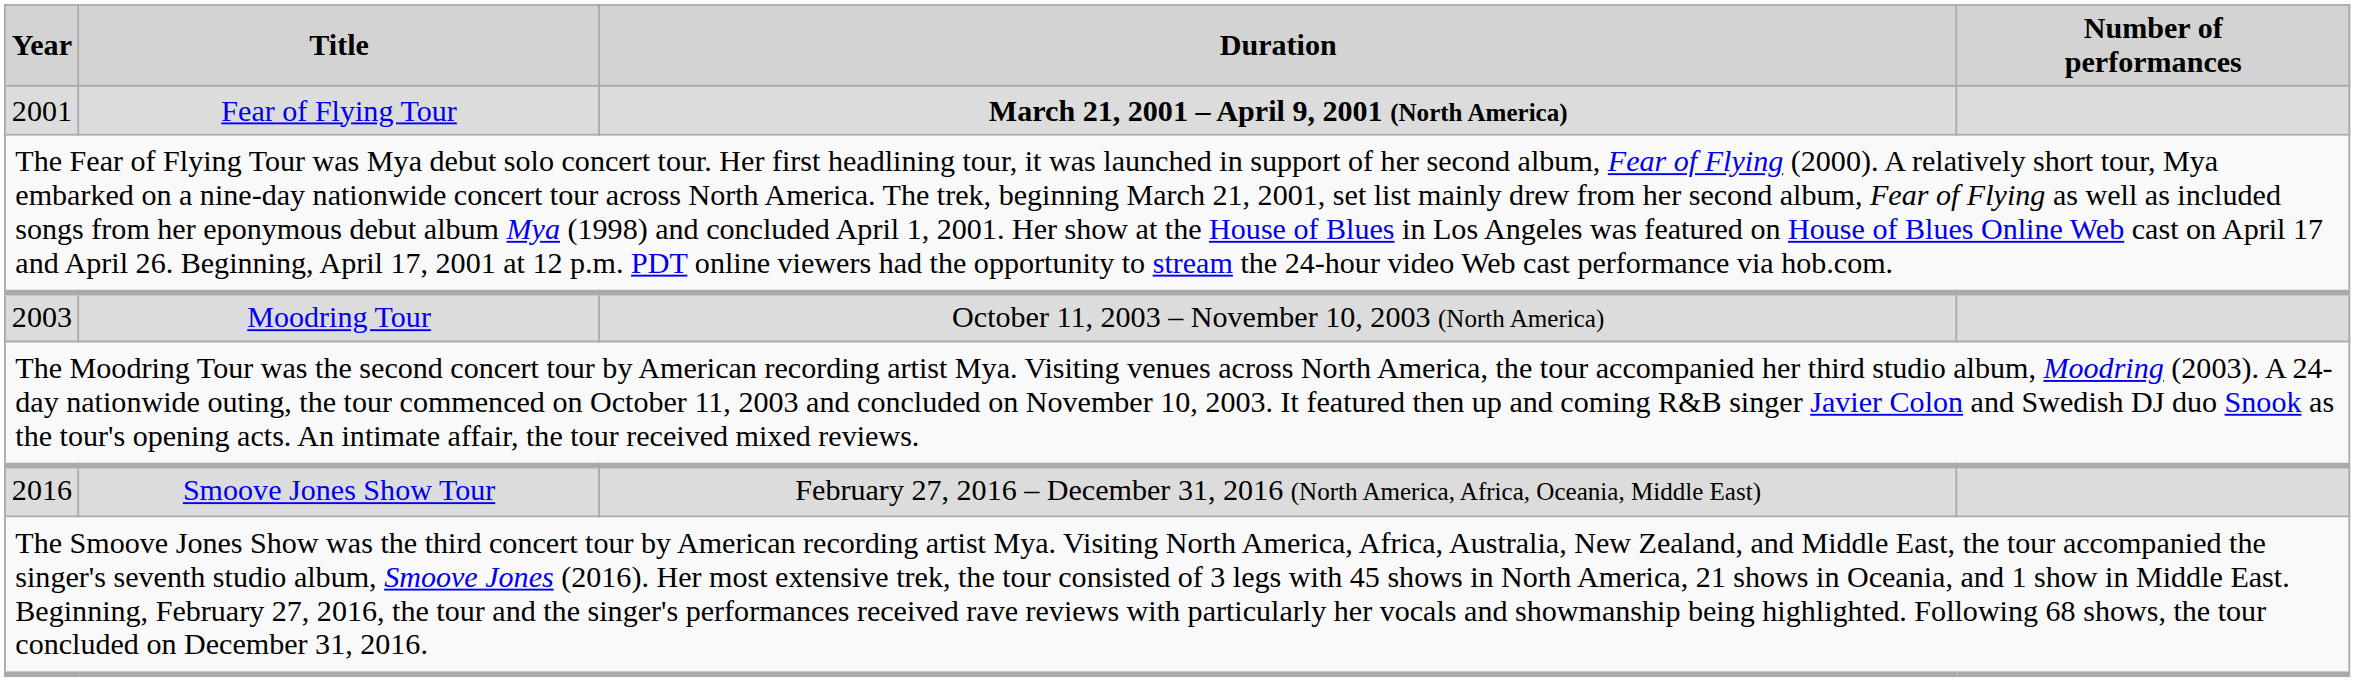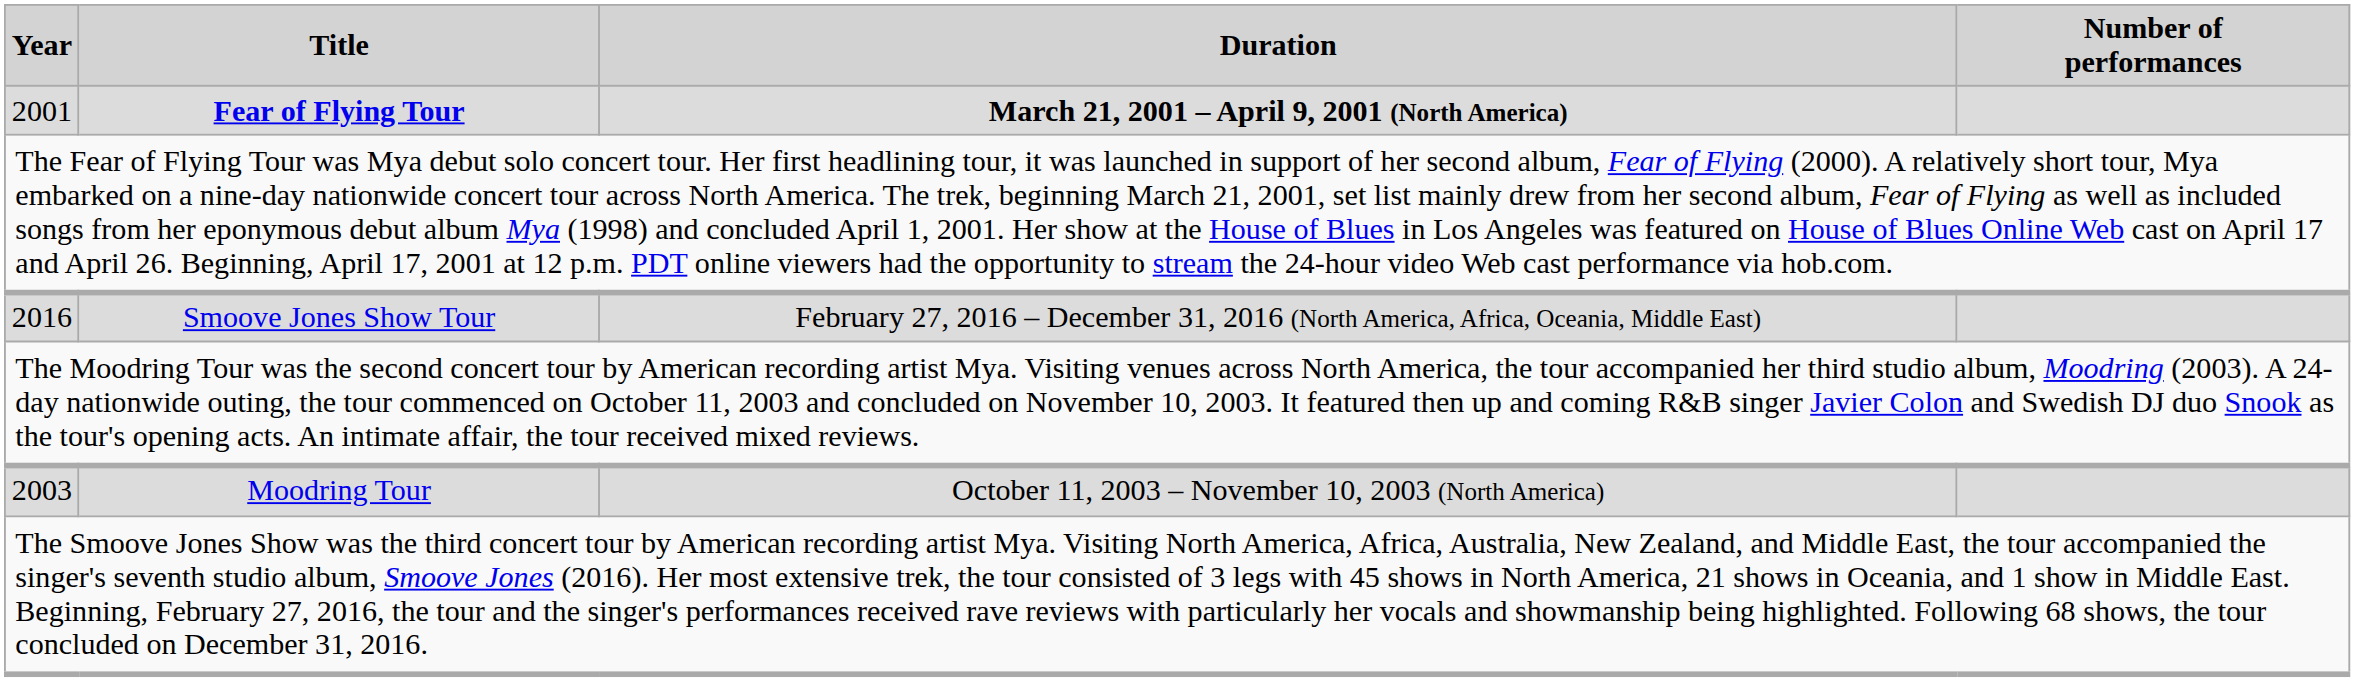2001 | Title: normal -> bold
rows swapped: 2003 <-> 2016
